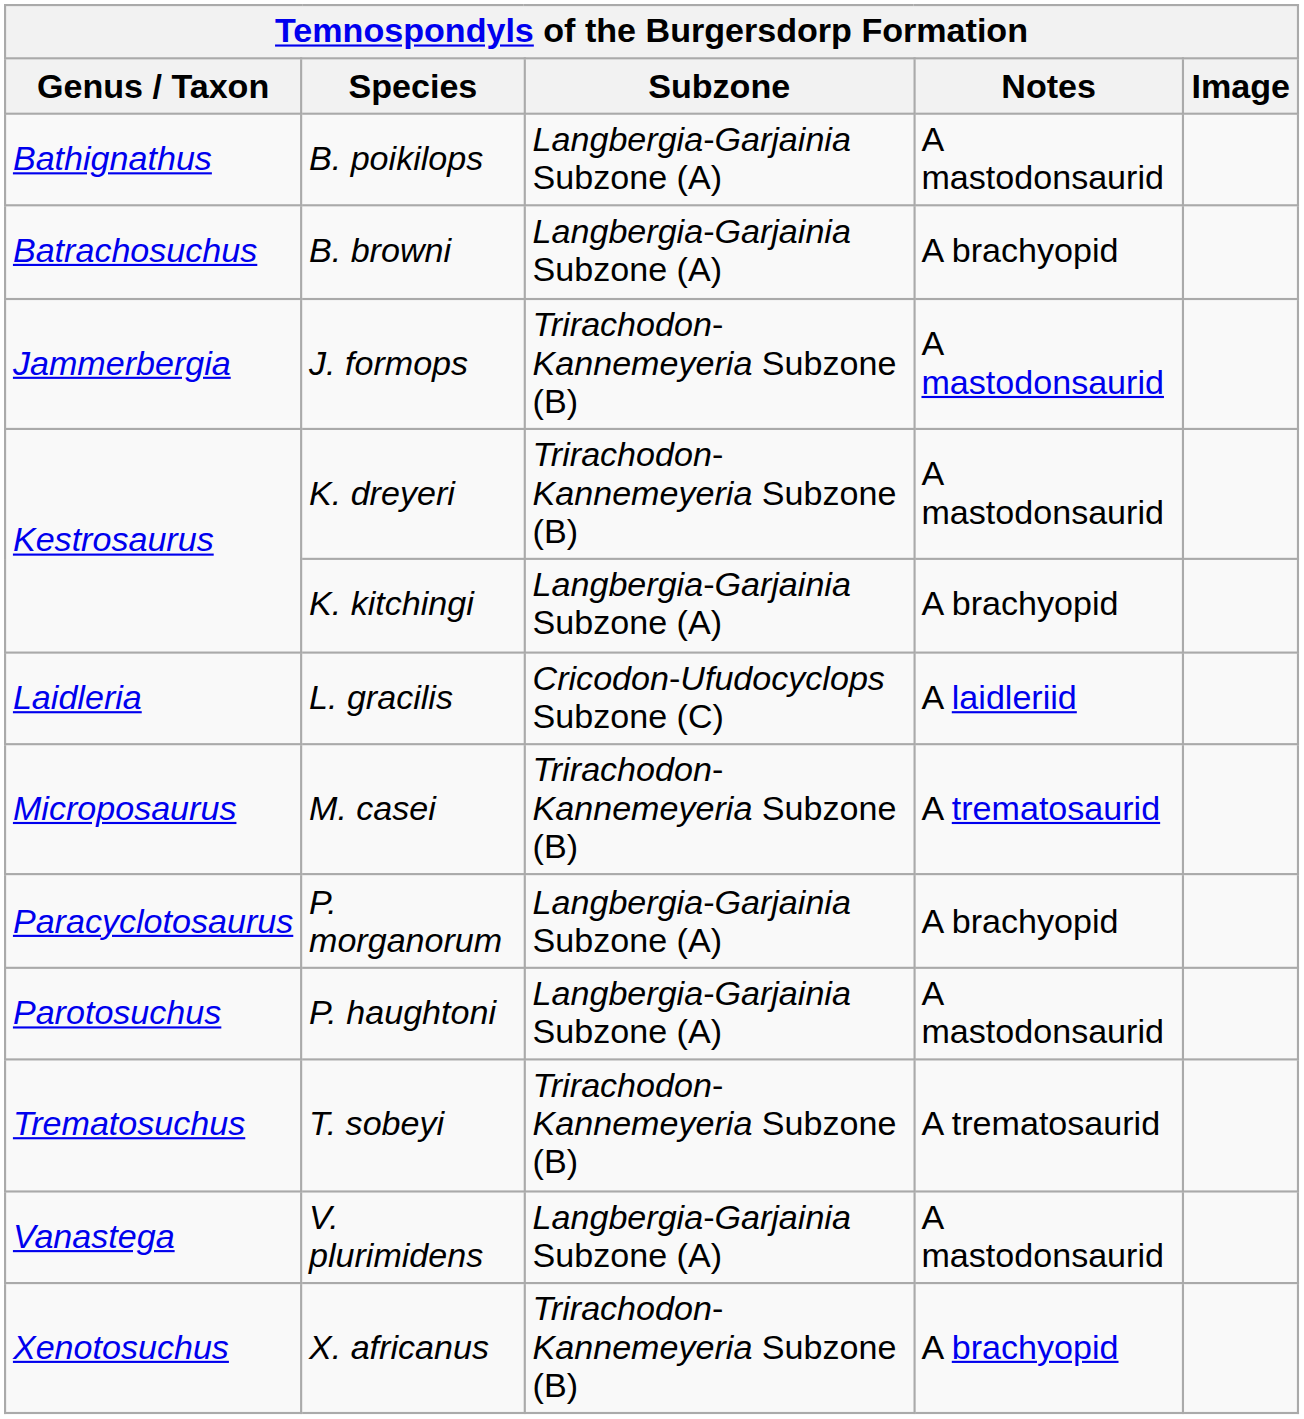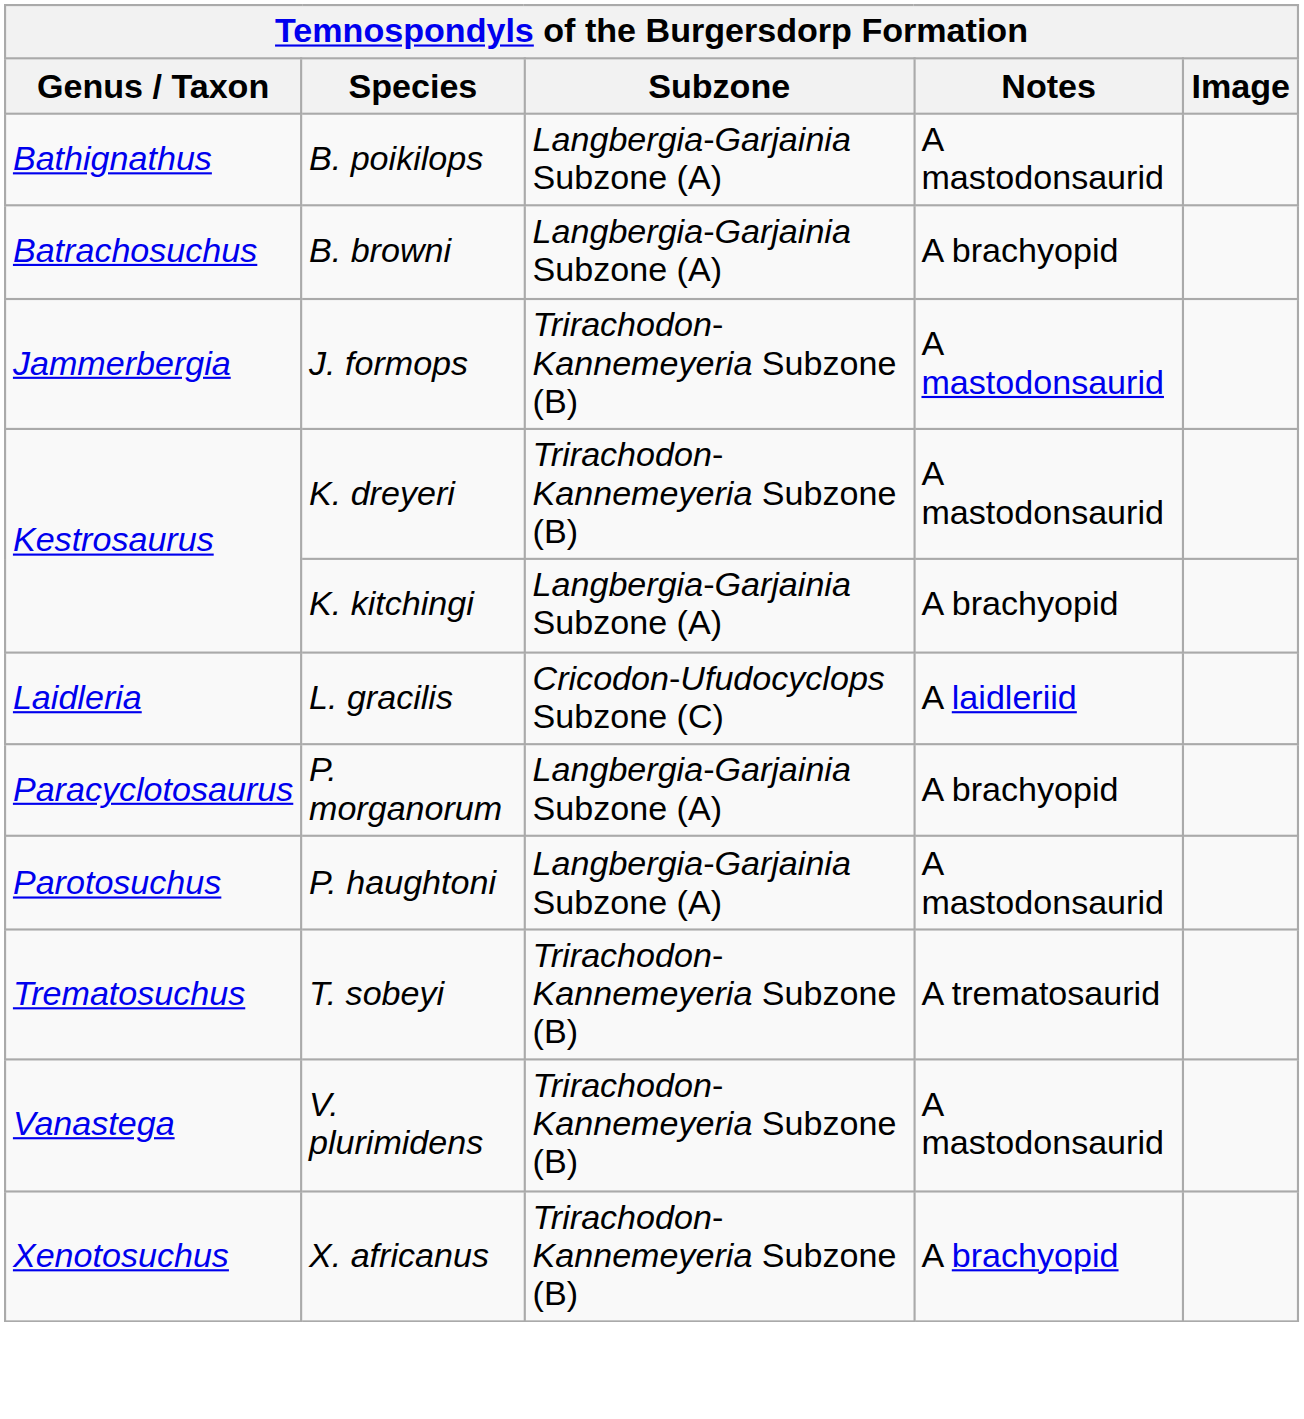- row: Microposaurus | M. casei | Trirachodon-Kannemeyeria Subzone (B) | A trematosaurid
V. plurimidens | Subzone: Langbergia-Garjainia Subzone (A) -> Trirachodon-Kannemeyeria Subzone (B)
